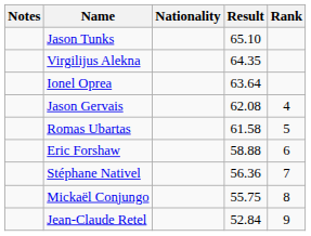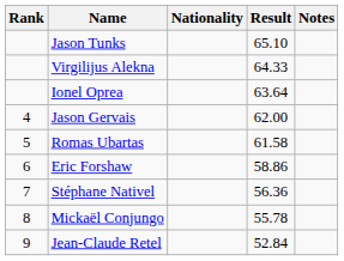columns swapped: Rank <-> Notes
Virgilijus Alekna | Result: 64.35 -> 64.33
Jason Gervais | Result: 62.08 -> 62.00
Eric Forshaw | Result: 58.88 -> 58.86
Mickaël Conjungo | Result: 55.75 -> 55.78
